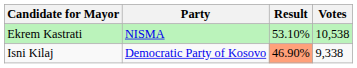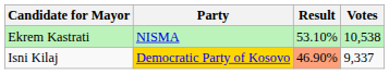Isni Kilaj | Party: no background -> gold background
Isni Kilaj | Votes: 9,338 -> 9,337
